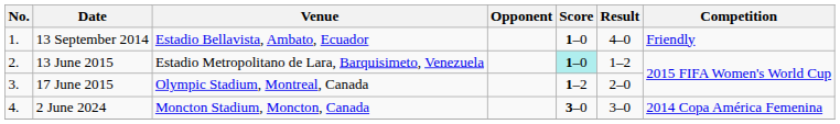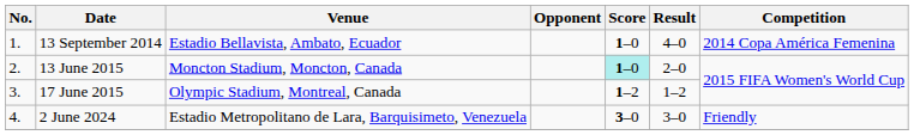13 September 2014 | Competition: Friendly -> 2014 Copa América Femenina
13 June 2015 | Venue: Estadio Metropolitano de Lara, Barquisimeto, Venezuela -> Moncton Stadium, Moncton, Canada
13 June 2015 | Result: 1–2 -> 2–0
17 June 2015 | Result: 2–0 -> 1–2
2 June 2024 | Venue: Moncton Stadium, Moncton, Canada -> Estadio Metropolitano de Lara, Barquisimeto, Venezuela
2 June 2024 | Competition: 2014 Copa América Femenina -> Friendly
